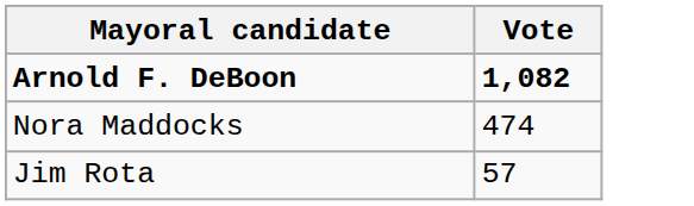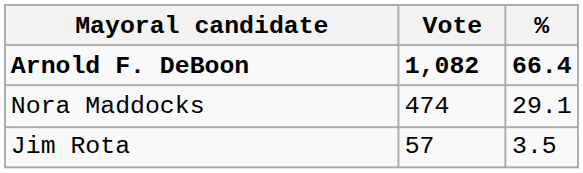+ column: % | 66.4 | 29.1 | 3.5
